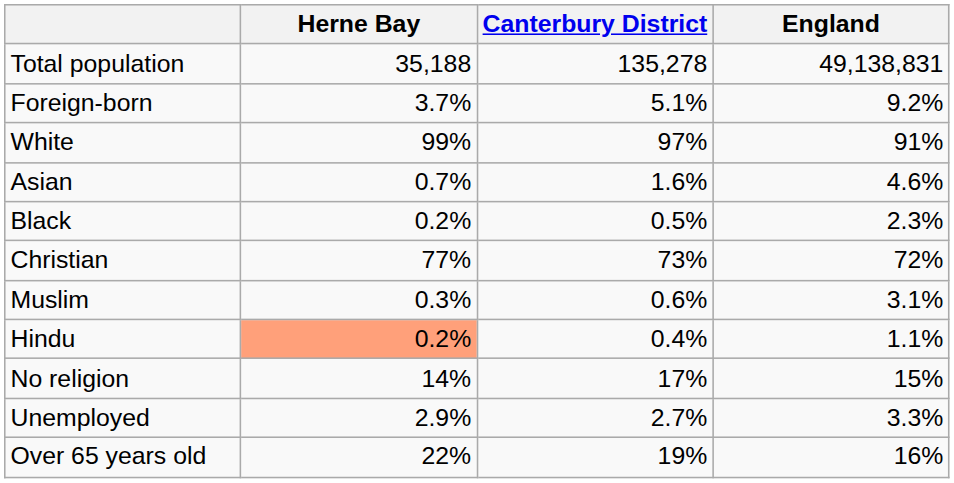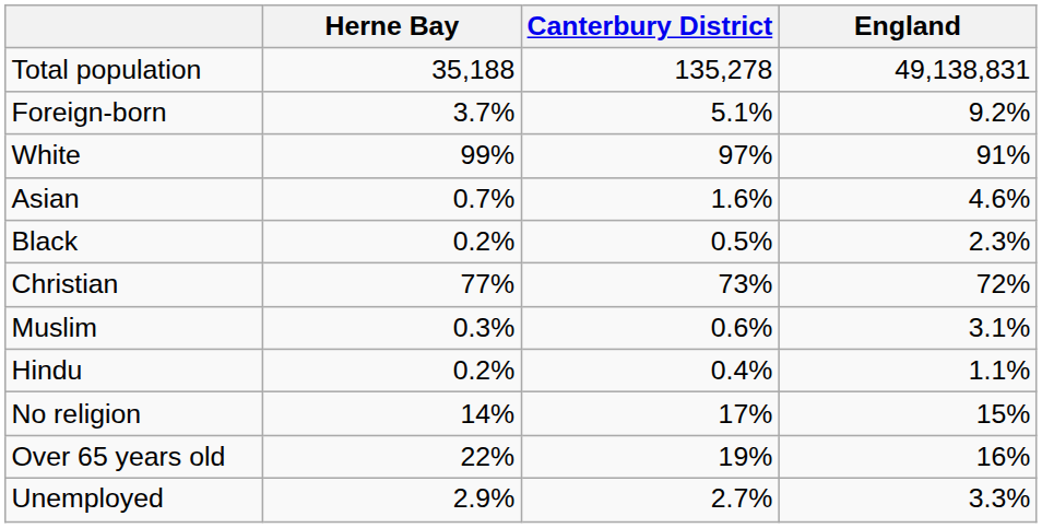Hindu | Herne Bay: lightsalmon background -> no background
rows swapped: Over 65 years old <-> Unemployed
